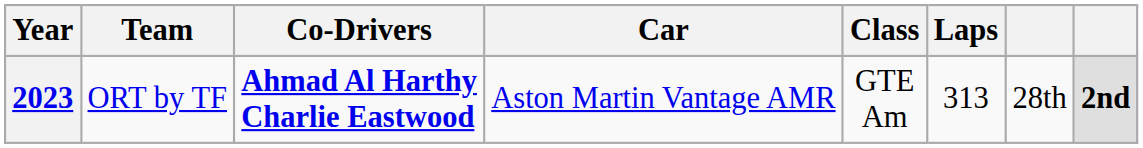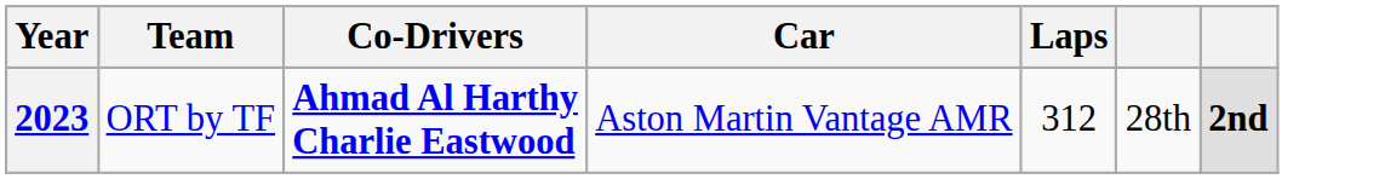- column: Class | GTE Am
2023 | Laps: 313 -> 312
